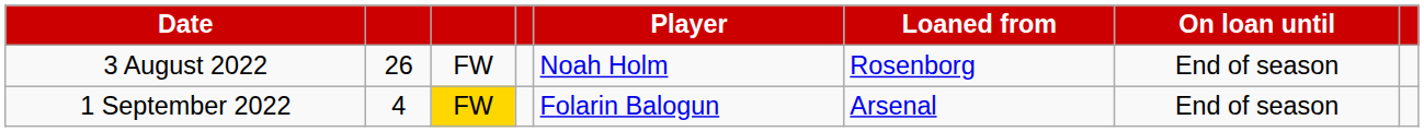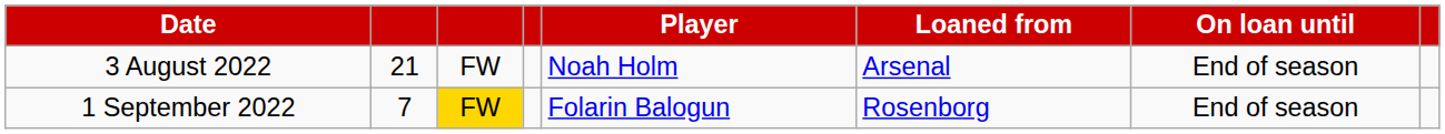3 August 2022 | column 2: 26 -> 21
3 August 2022 | Loaned from: Rosenborg -> Arsenal
1 September 2022 | column 2: 4 -> 7
1 September 2022 | Loaned from: Arsenal -> Rosenborg
